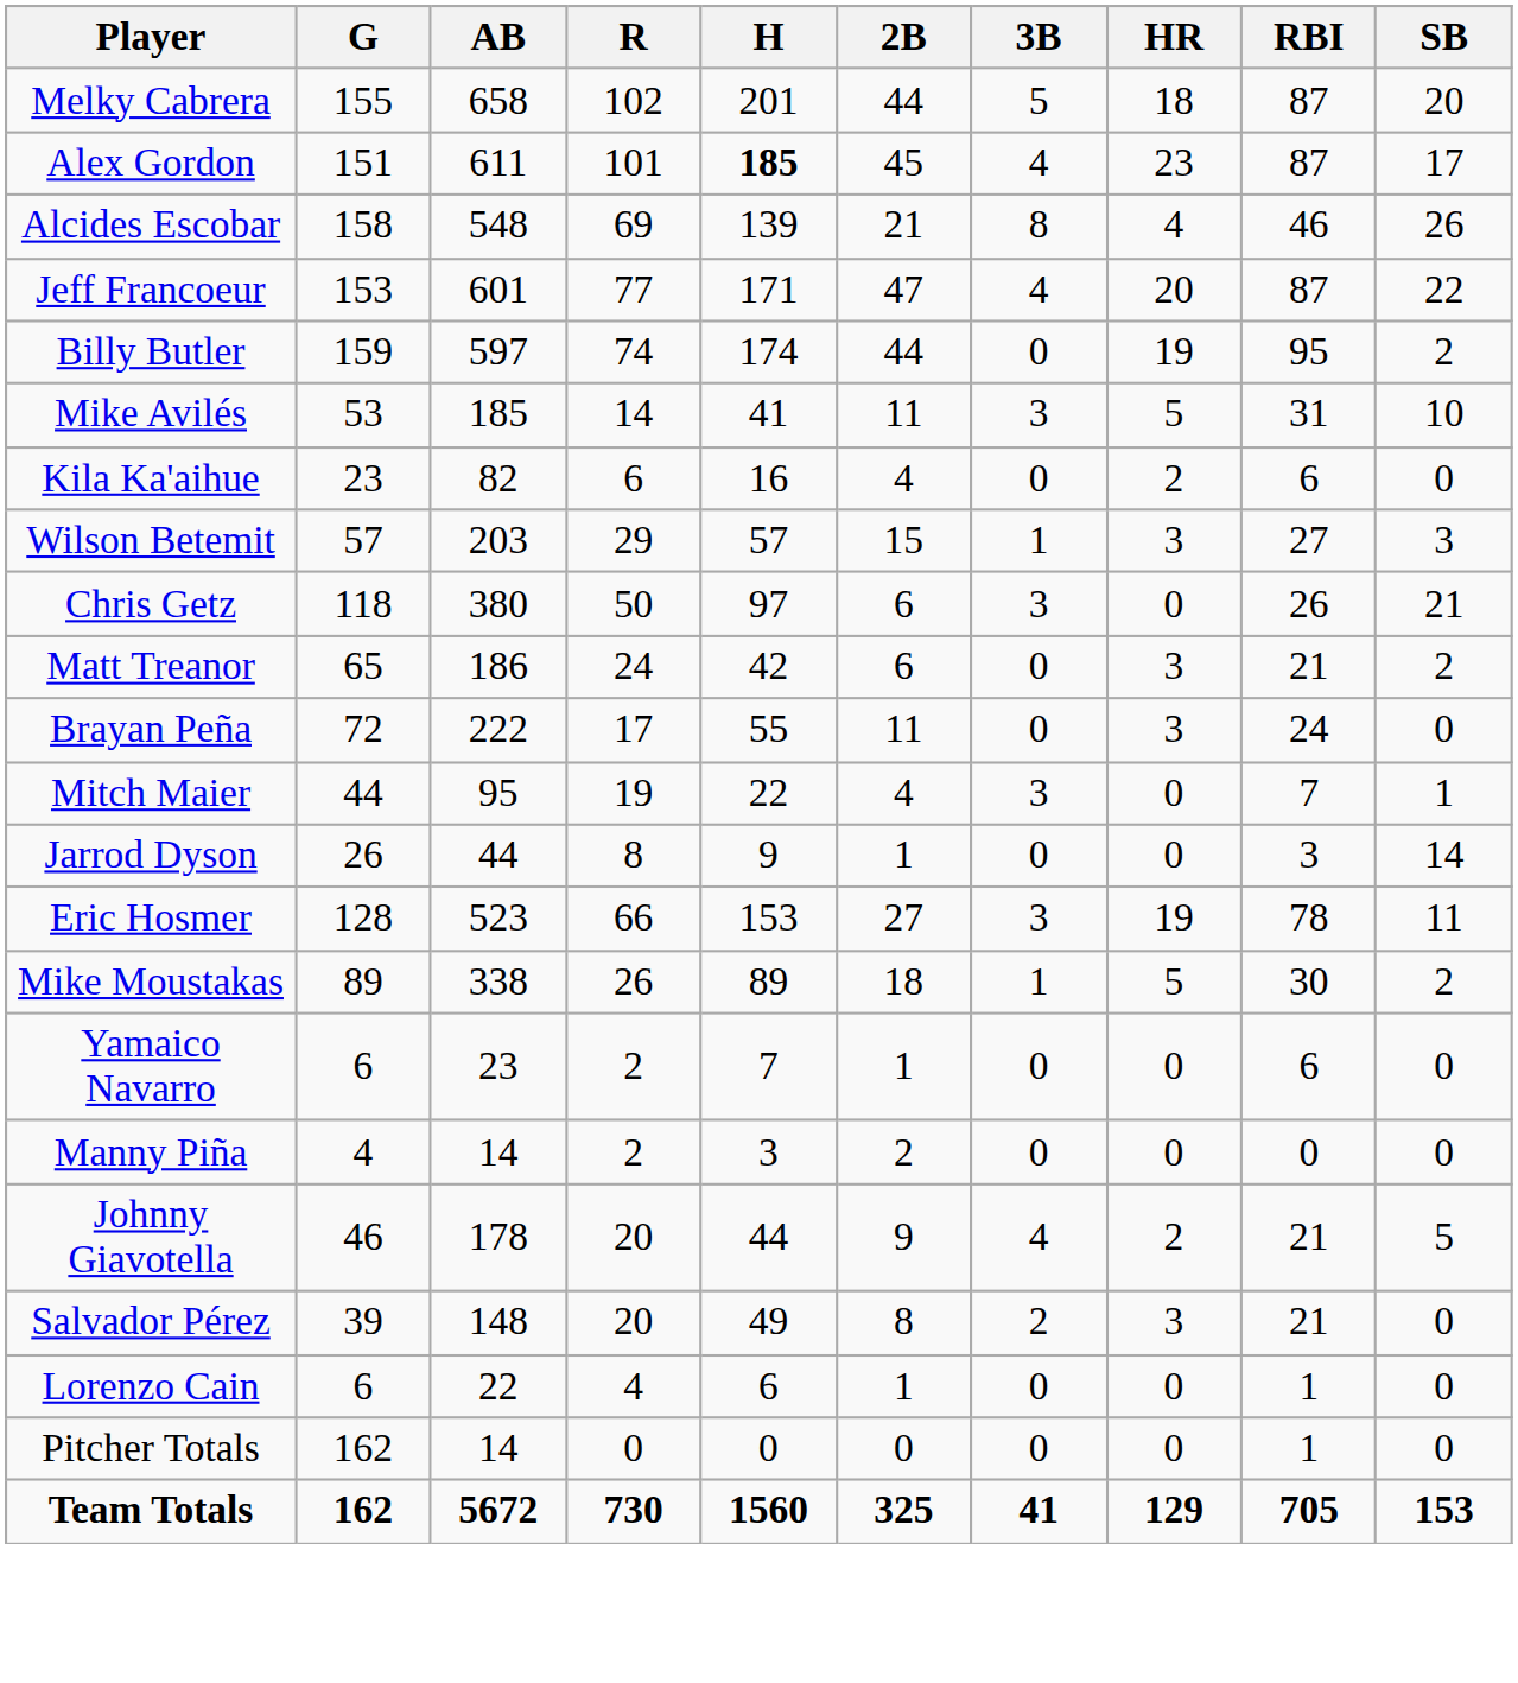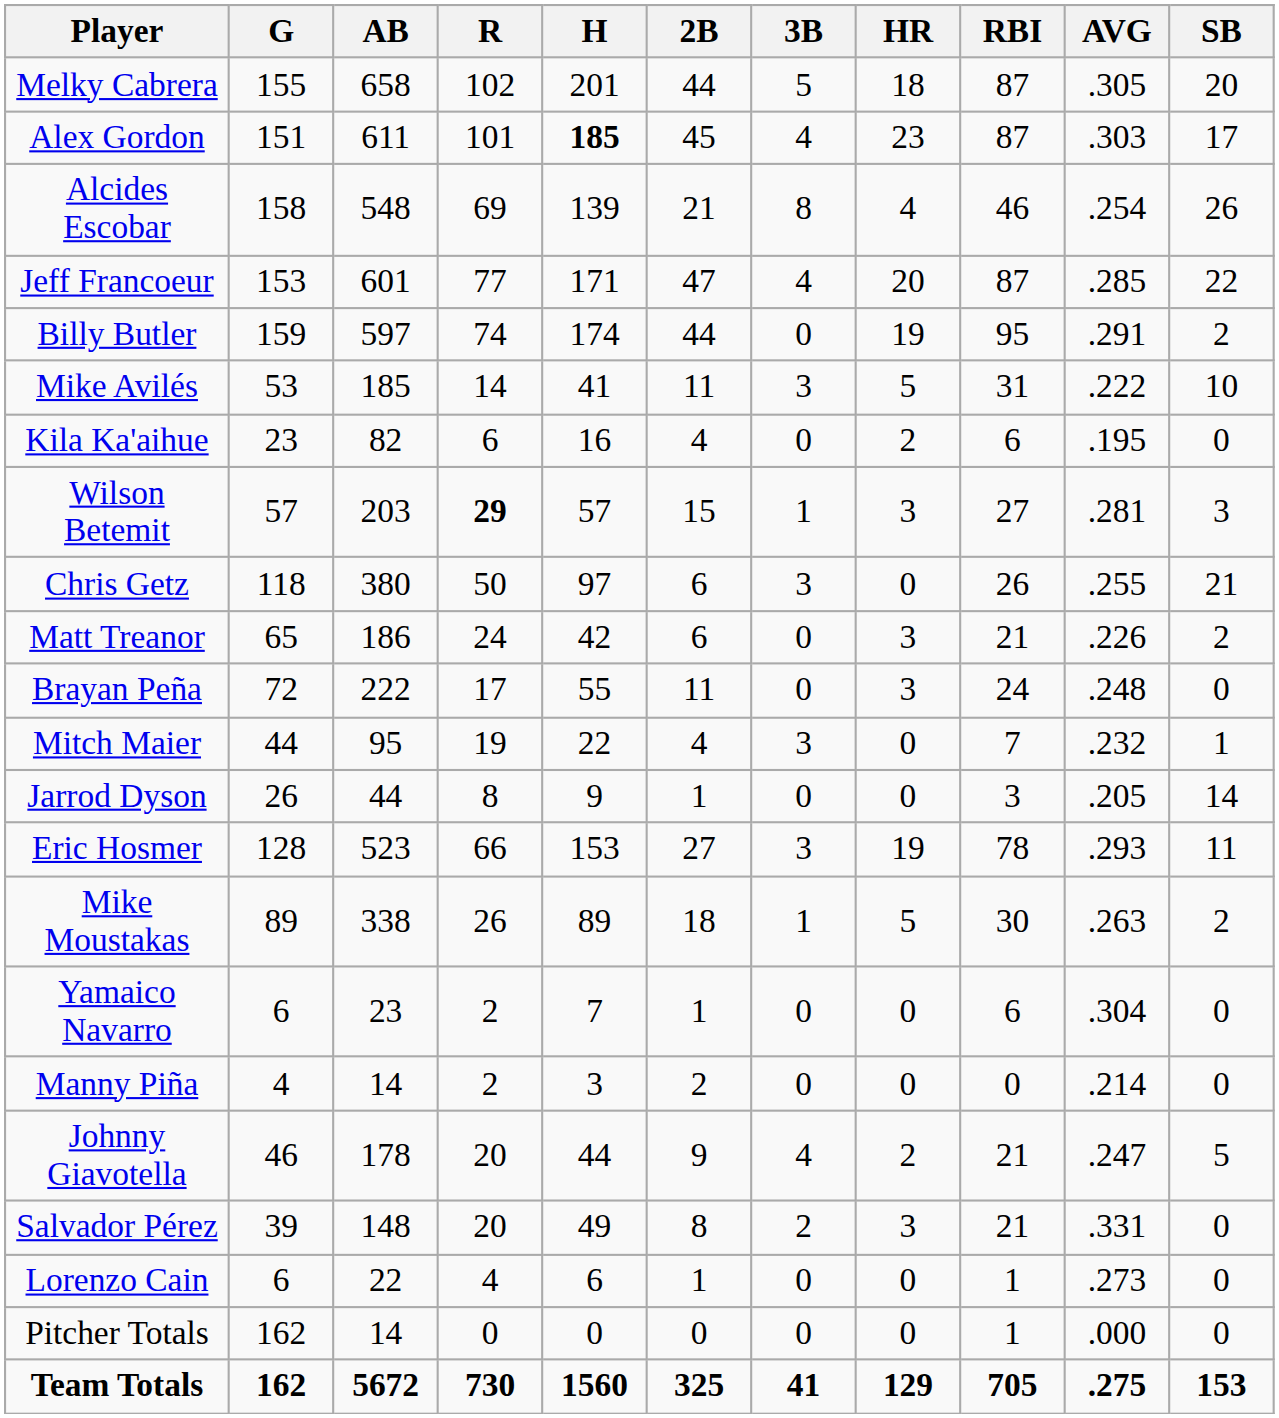+ column: AVG | .305 | .303 | .254 | .285 | .291 | .222 | .195 | .281 | .255 | .226 | .248 | .232 | .205 | .293 | .263 | .304 | .214 | .247 | .331 | .273 | .000 | .275
Wilson Betemit | R: normal -> bold
